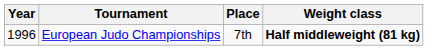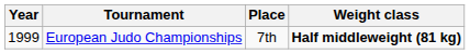European Judo Championships | Year: 1996 -> 1999
